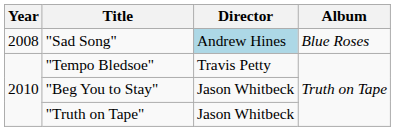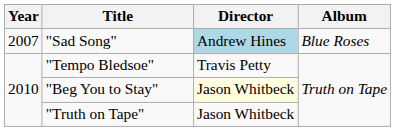"Sad Song" | Year: 2008 -> 2007
"Beg You to Stay" | Director: no background -> lightyellow background
